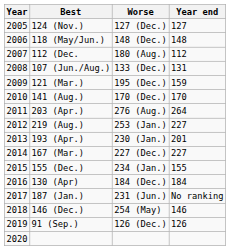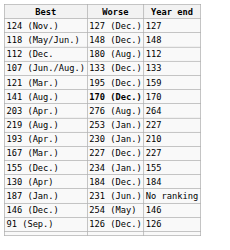- column: Year | 2005 | 2006 | 2007 | 2008 | 2009 | 2010 | 2011 | 2012 | 2013 | 2014 | 2015 | 2016 | 2017 | 2018 | 2019 | 2020
107 (Jun./Aug.) | Year end: 131 -> 133
141 (Aug.) | Worse: normal -> bold
193 (Apr.) | Year end: 201 -> 210
